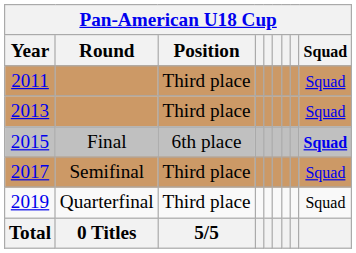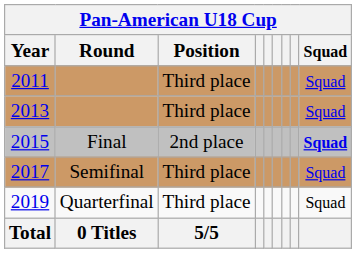2015 | Position: 6th place -> 2nd place
